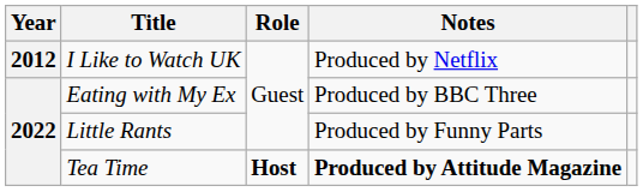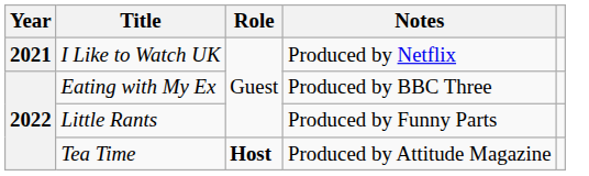I Like to Watch UK | Year: 2012 -> 2021
Tea Time | Notes: bold -> normal
